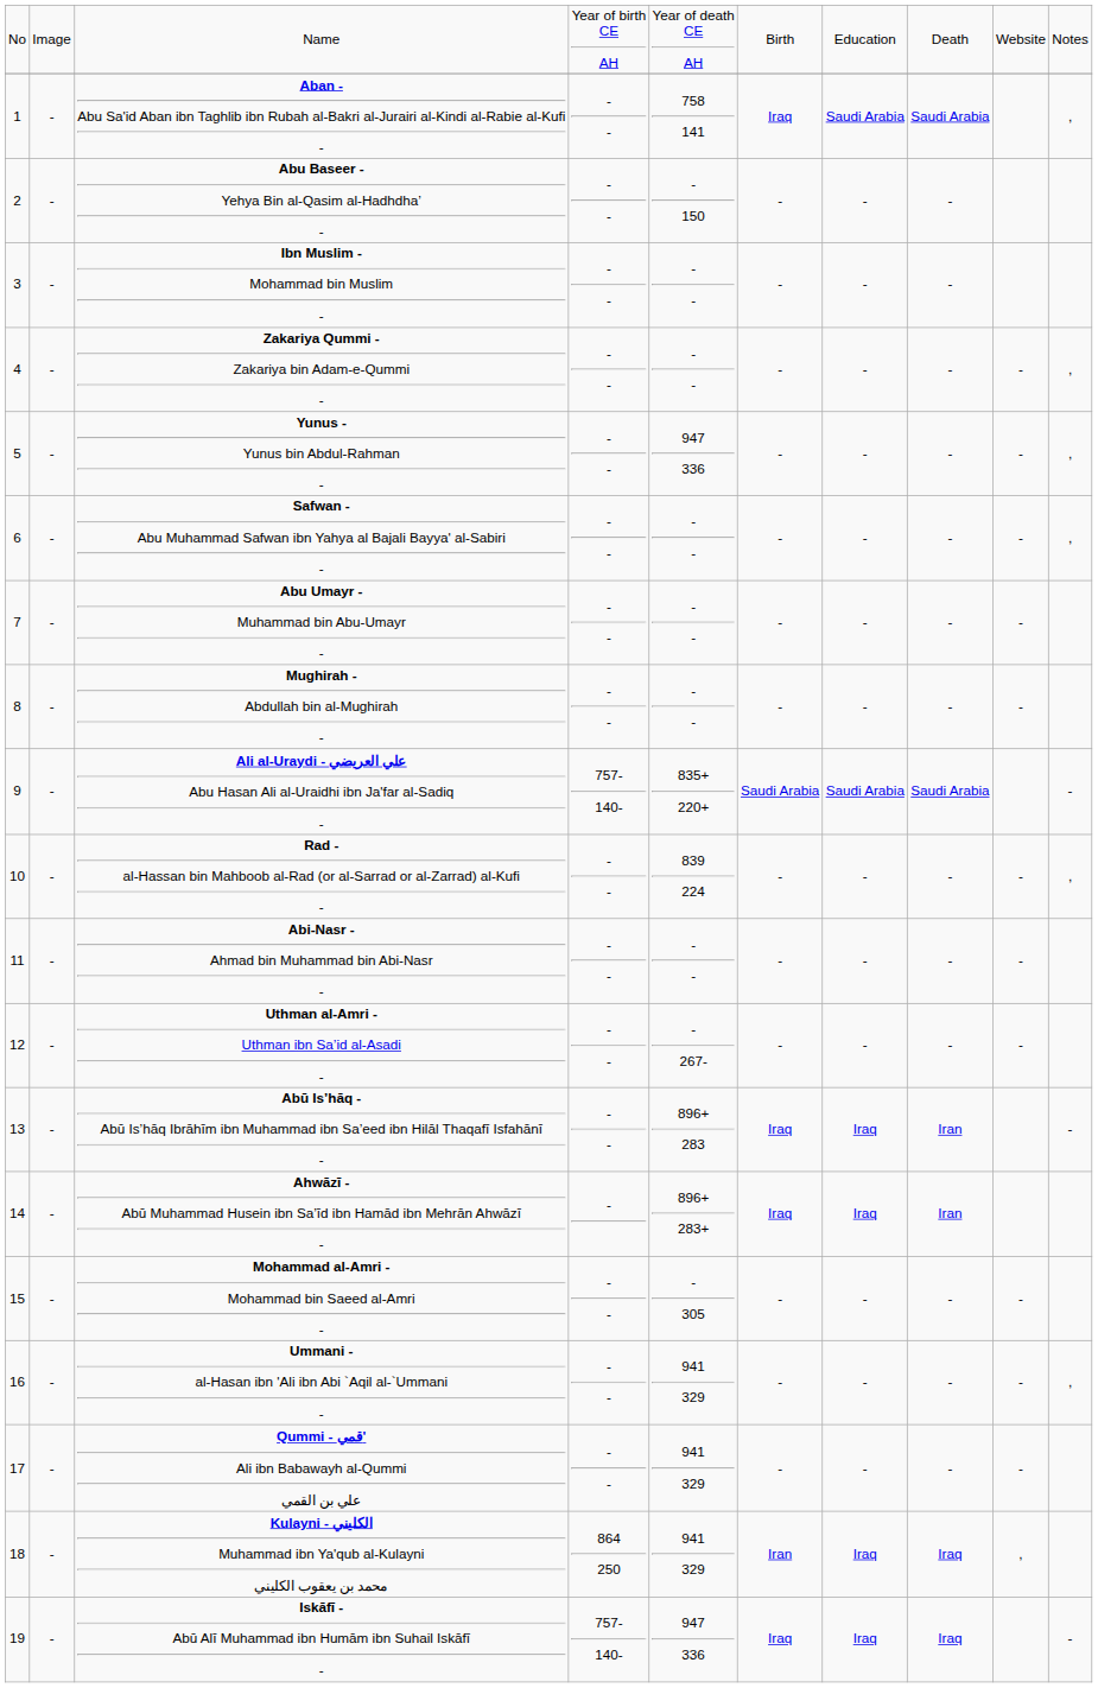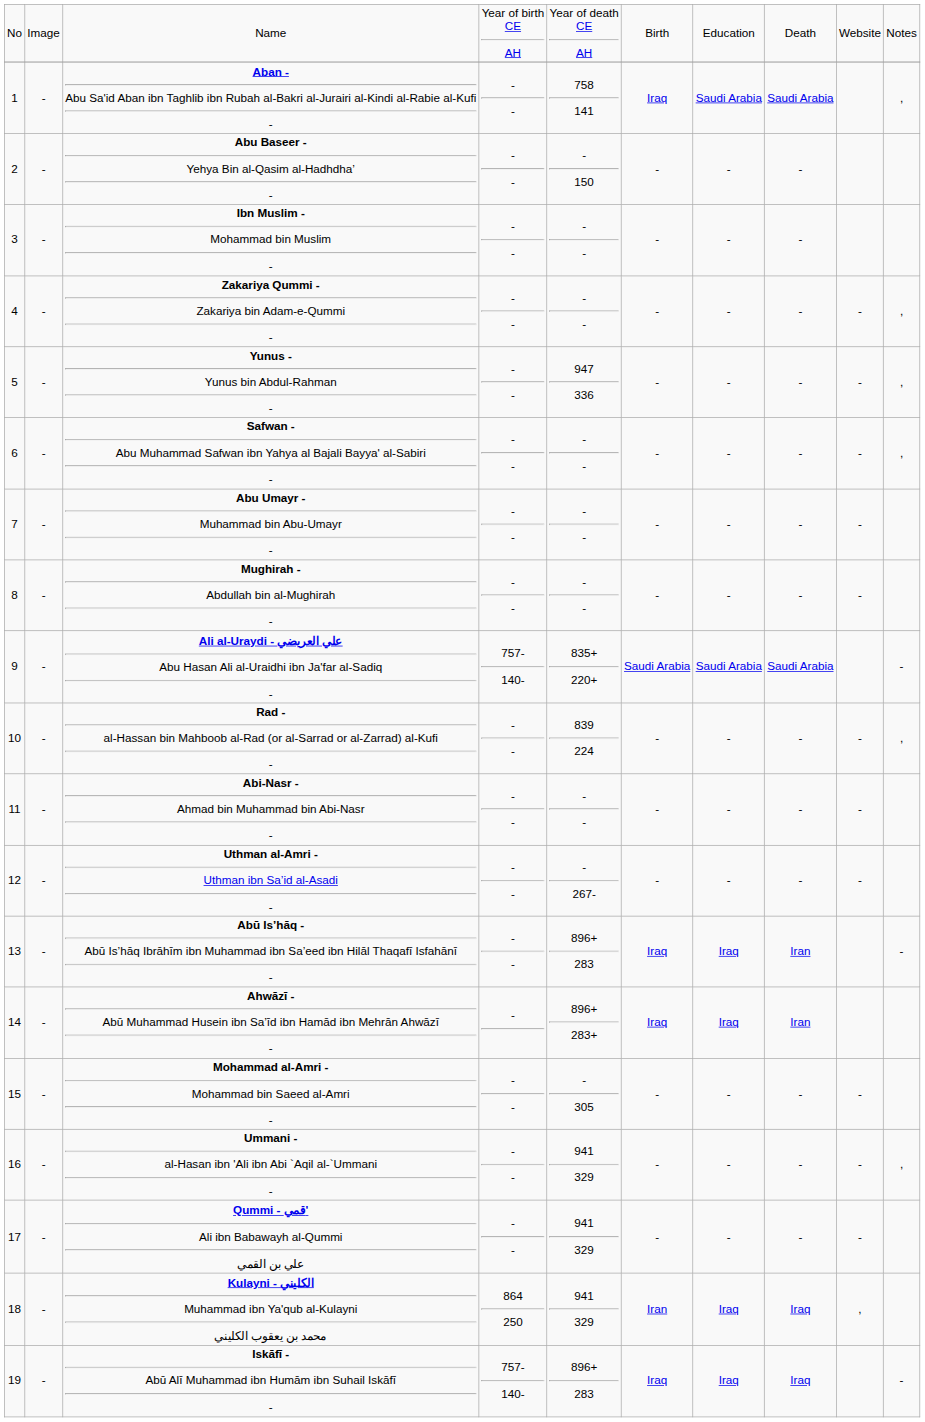Iskāfī - Abū Alī Muhammad ibn Humām ibn Suhail Iskāfī - | column 5: 947 336 -> 896+ 283
